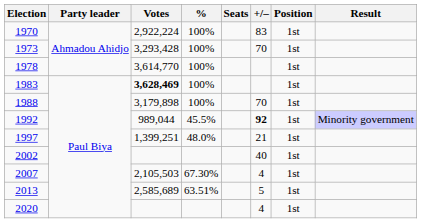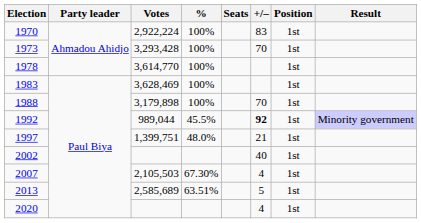1983 | Votes: bold -> normal
1997 | Votes: 1,399,251 -> 1,399,751
